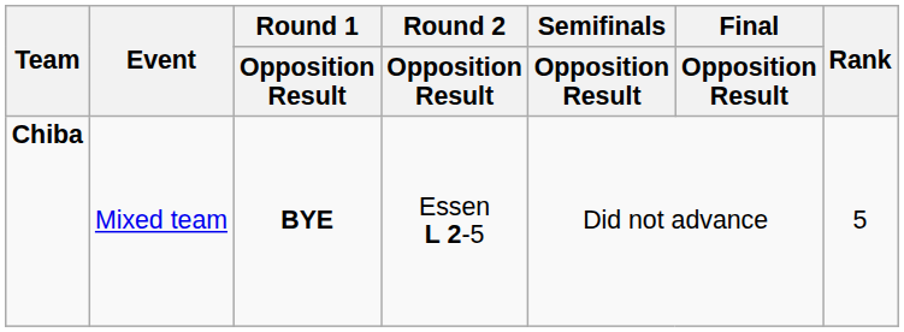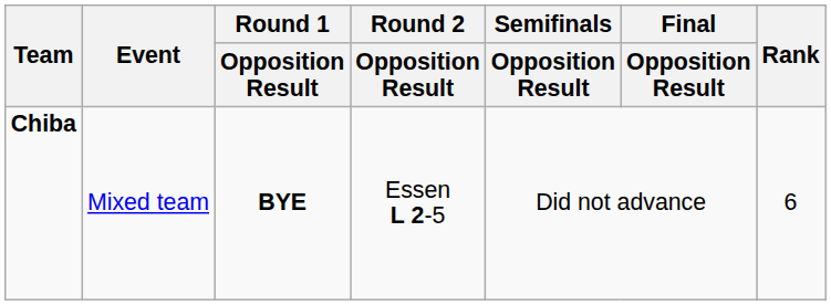Chiba | Rank: 5 -> 6
